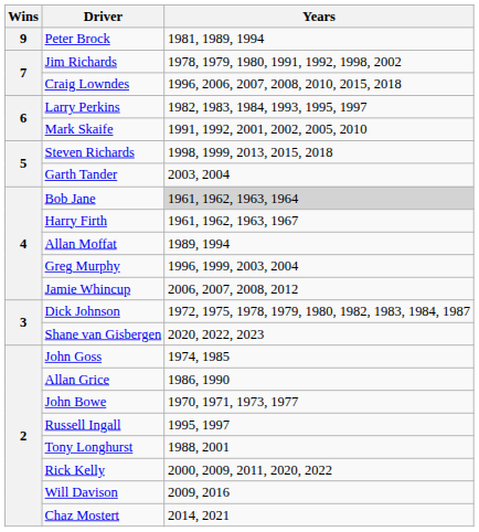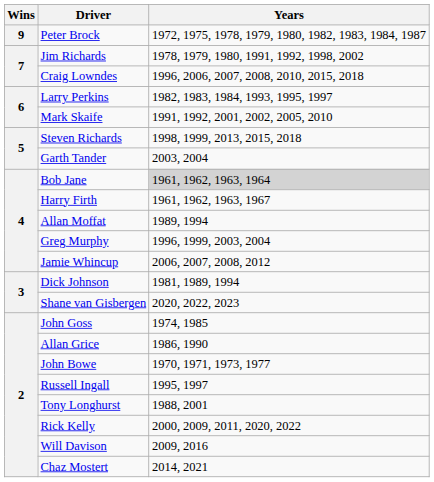Peter Brock | Years: 1981, 1989, 1994 -> 1972, 1975, 1978, 1979, 1980, 1982, 1983, 1984, 1987
Dick Johnson | Years: 1972, 1975, 1978, 1979, 1980, 1982, 1983, 1984, 1987 -> 1981, 1989, 1994
